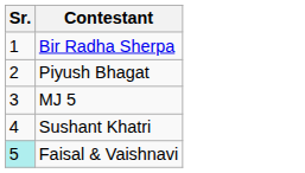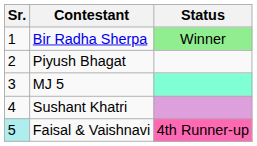+ column: Status | Winner | 4th Runner-up
